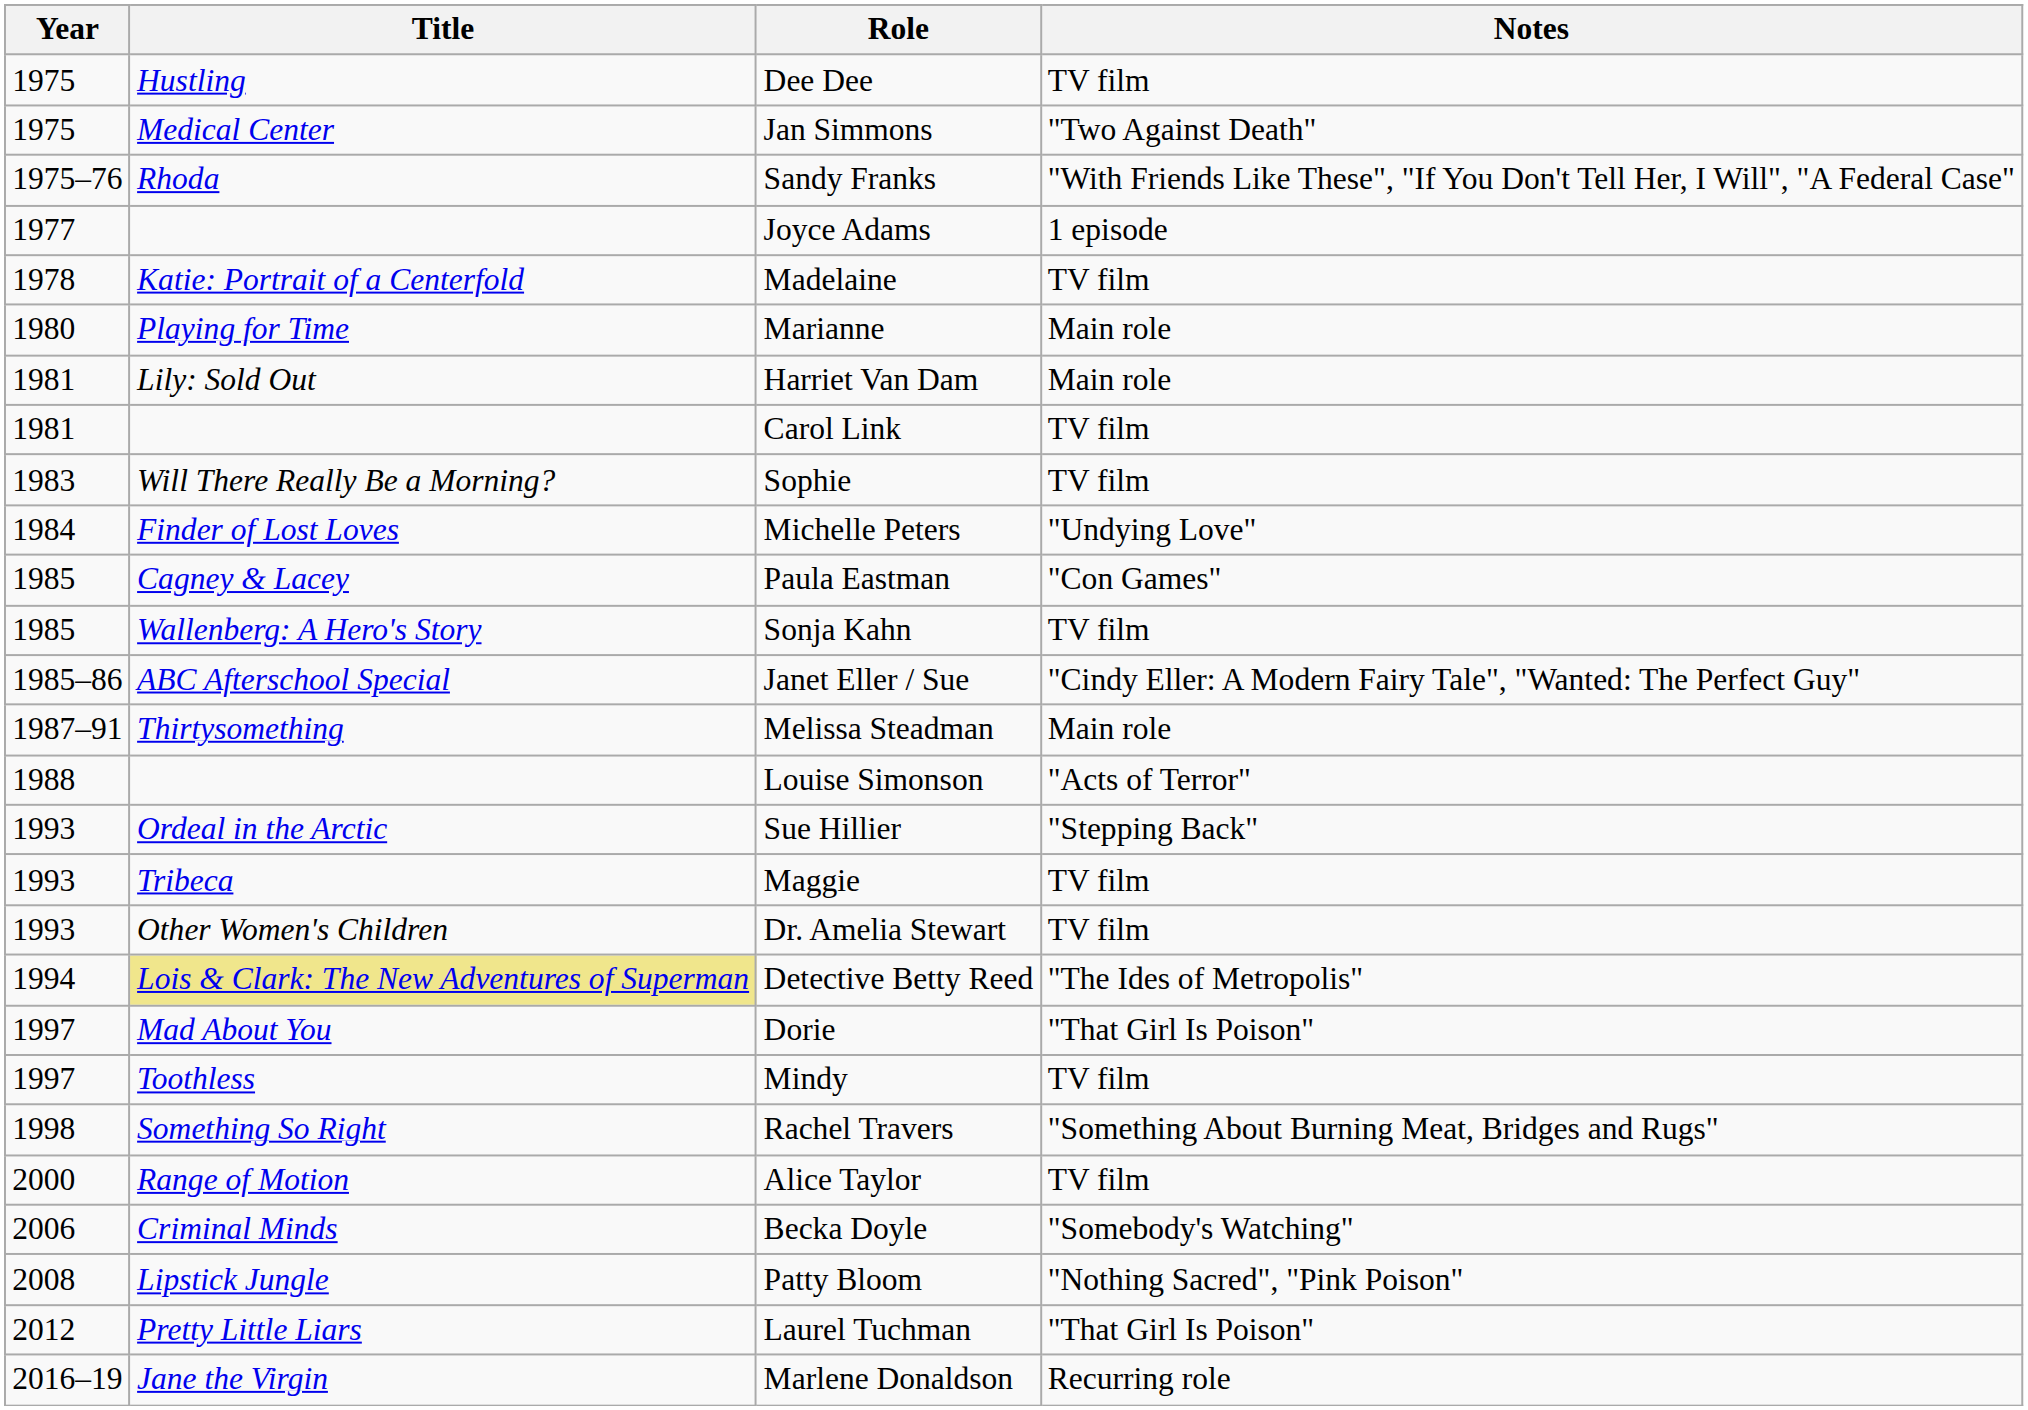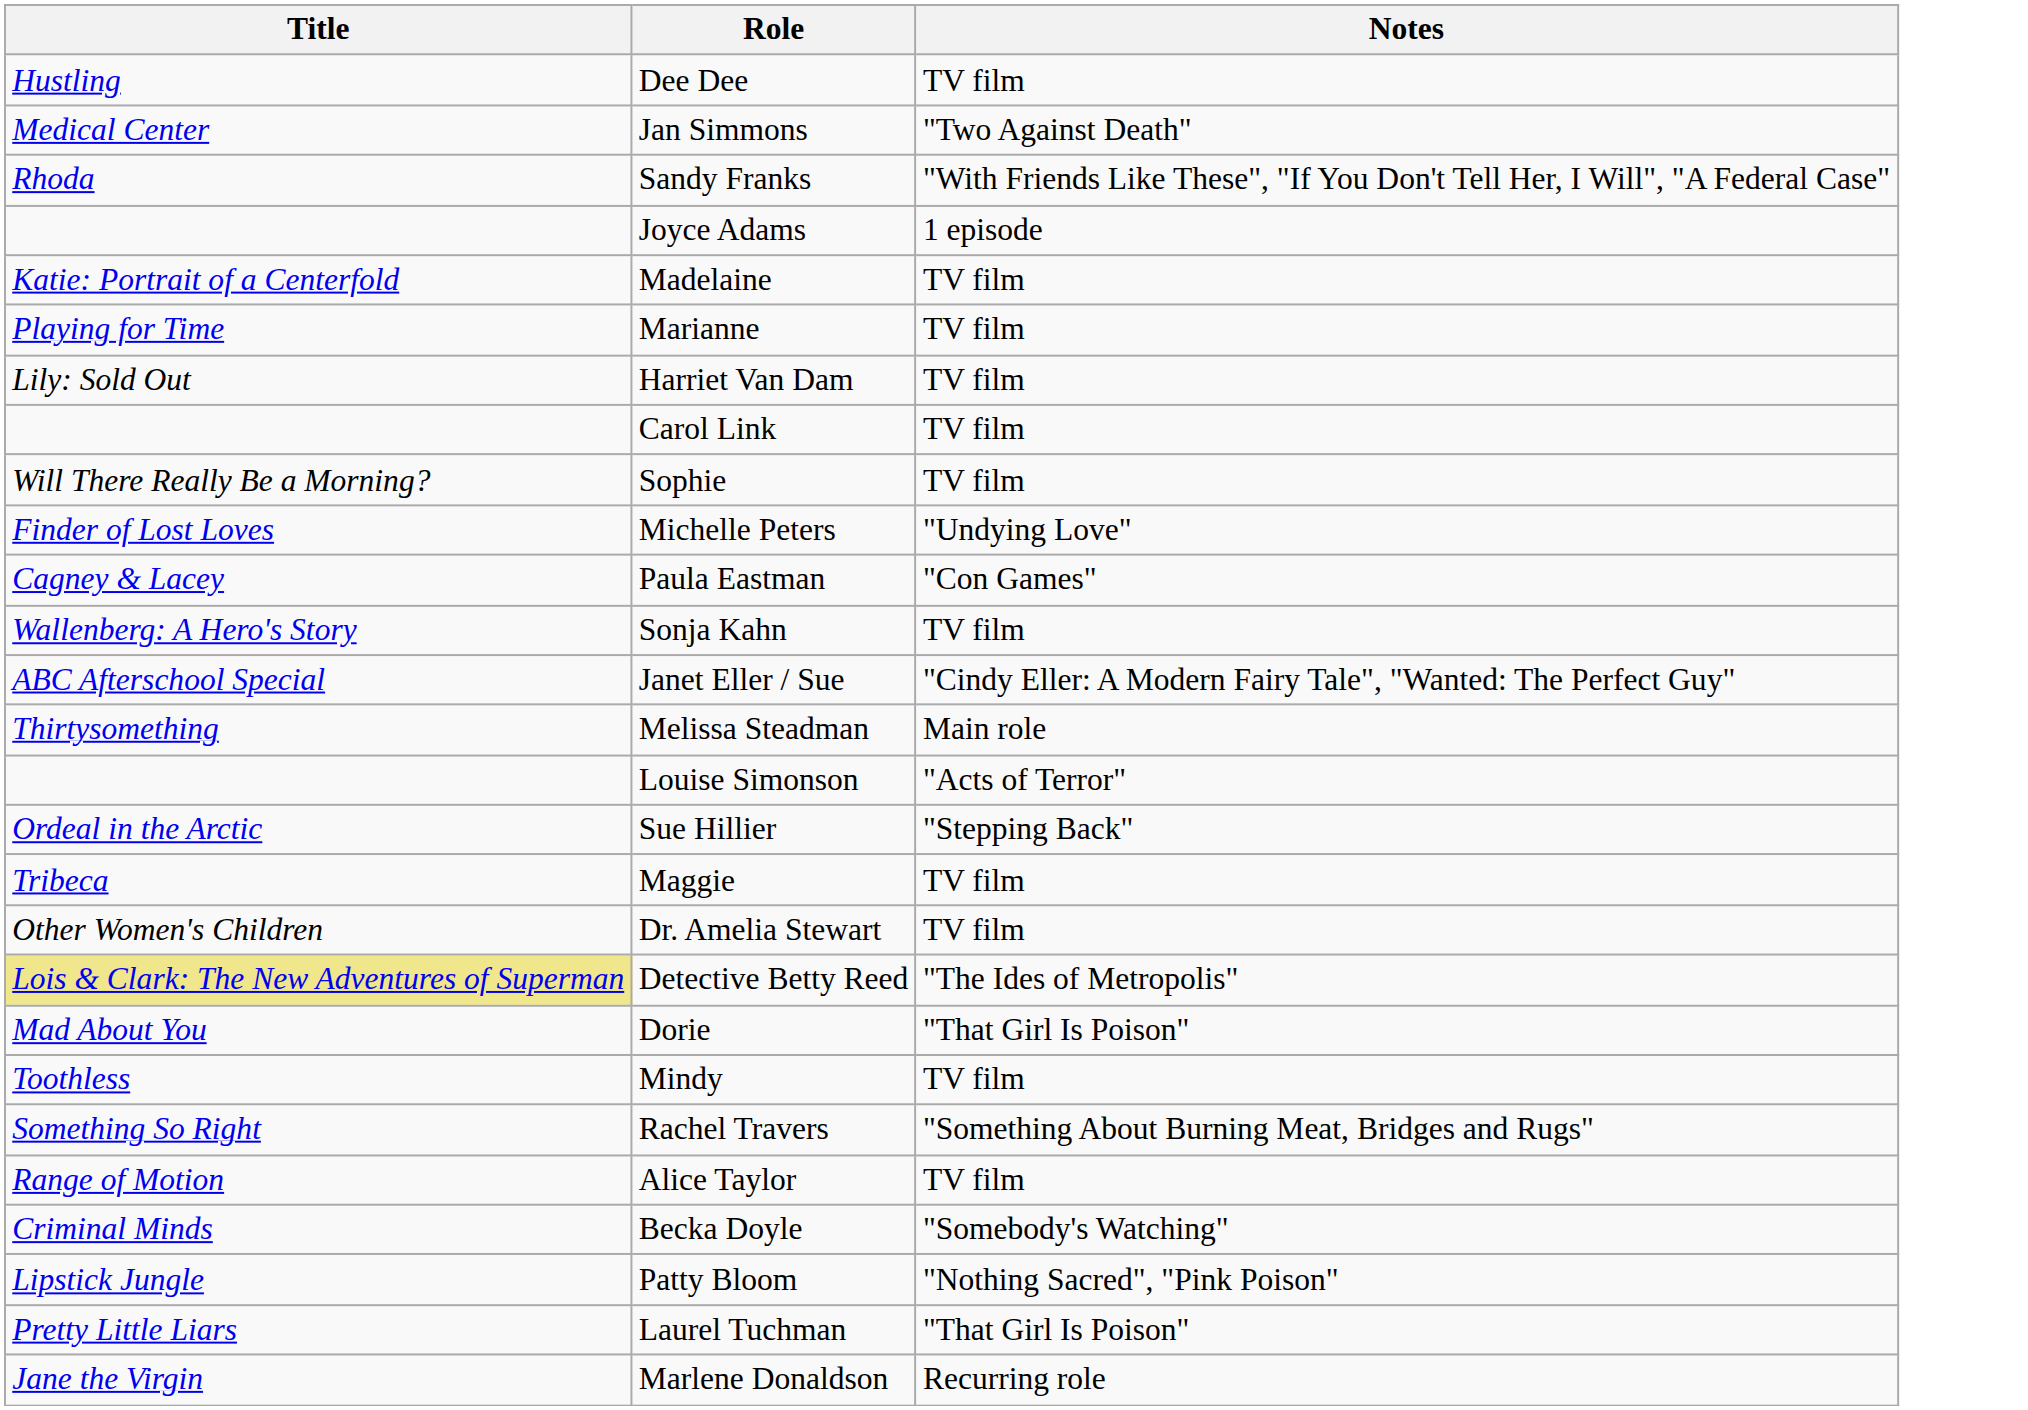- column: Year | 1975 | 1975 | 1975–76 | 1977 | 1978 | 1980 | 1981 | 1981 | 1983 | 1984 | 1985 | 1985 | 1985–86 | 1987–91 | 1988 | 1993 | 1993 | 1993 | 1994 | 1997 | 1997 | 1998 | 2000 | 2006 | 2008 | 2012 | 2016–19
Marianne | Notes: Main role -> TV film
Harriet Van Dam | Notes: Main role -> TV film
